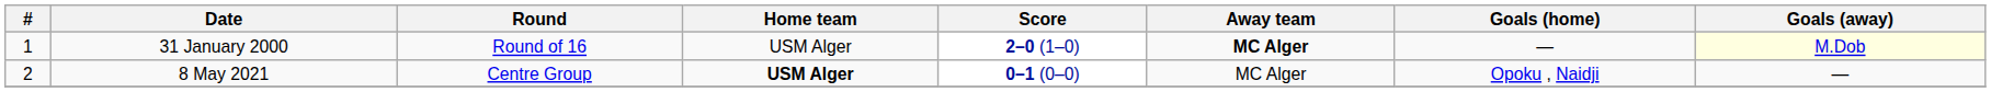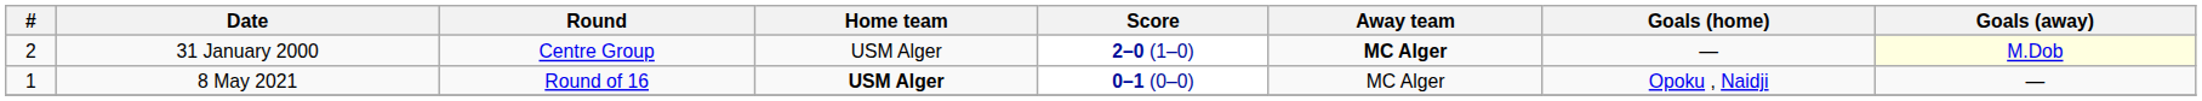31 January 2000 | #: 1 -> 2
31 January 2000 | Round: Round of 16 -> Centre Group
8 May 2021 | #: 2 -> 1
8 May 2021 | Round: Centre Group -> Round of 16
